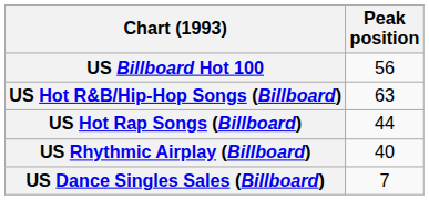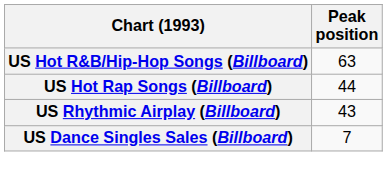- row: US Billboard Hot 100 | 56
US Rhythmic Airplay (Billboard) | Peak position: 40 -> 43
